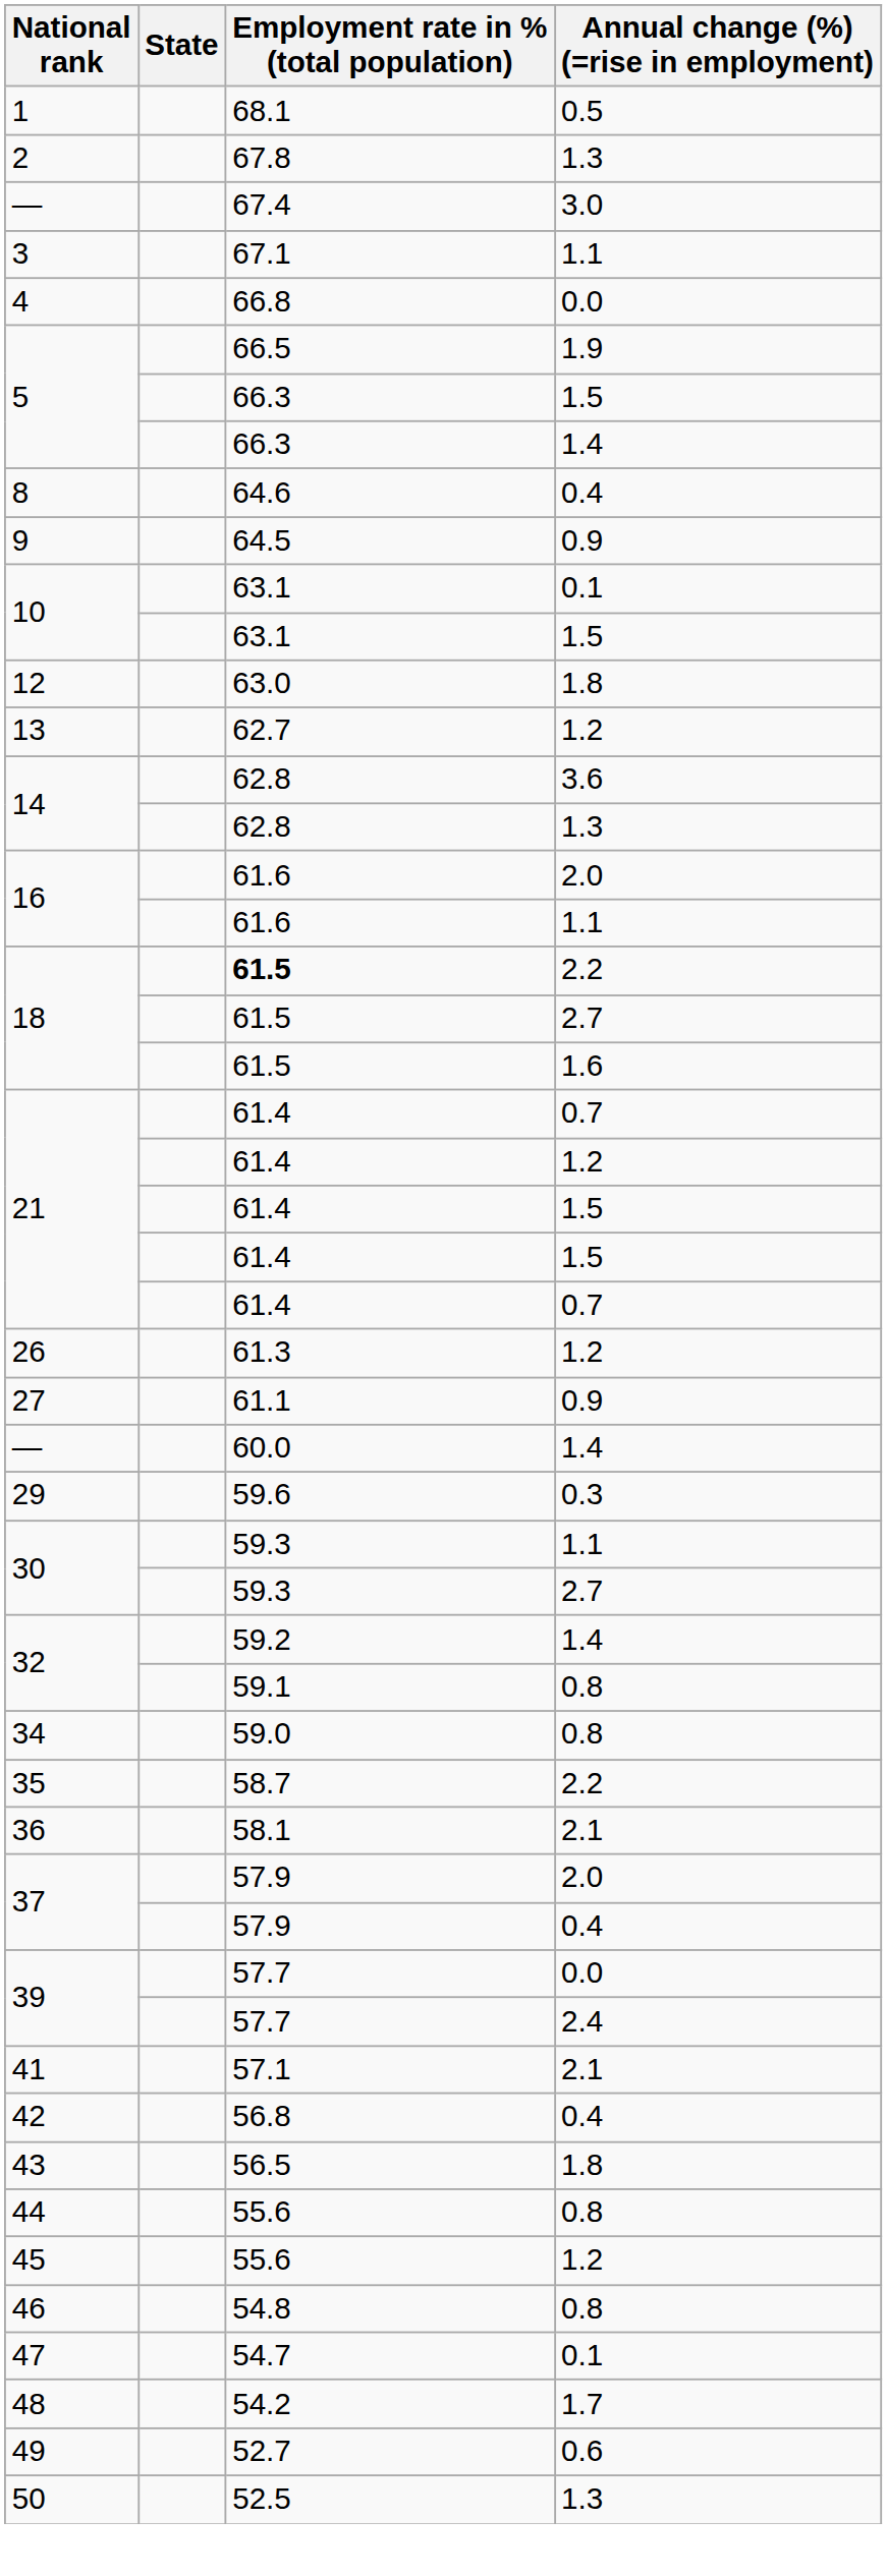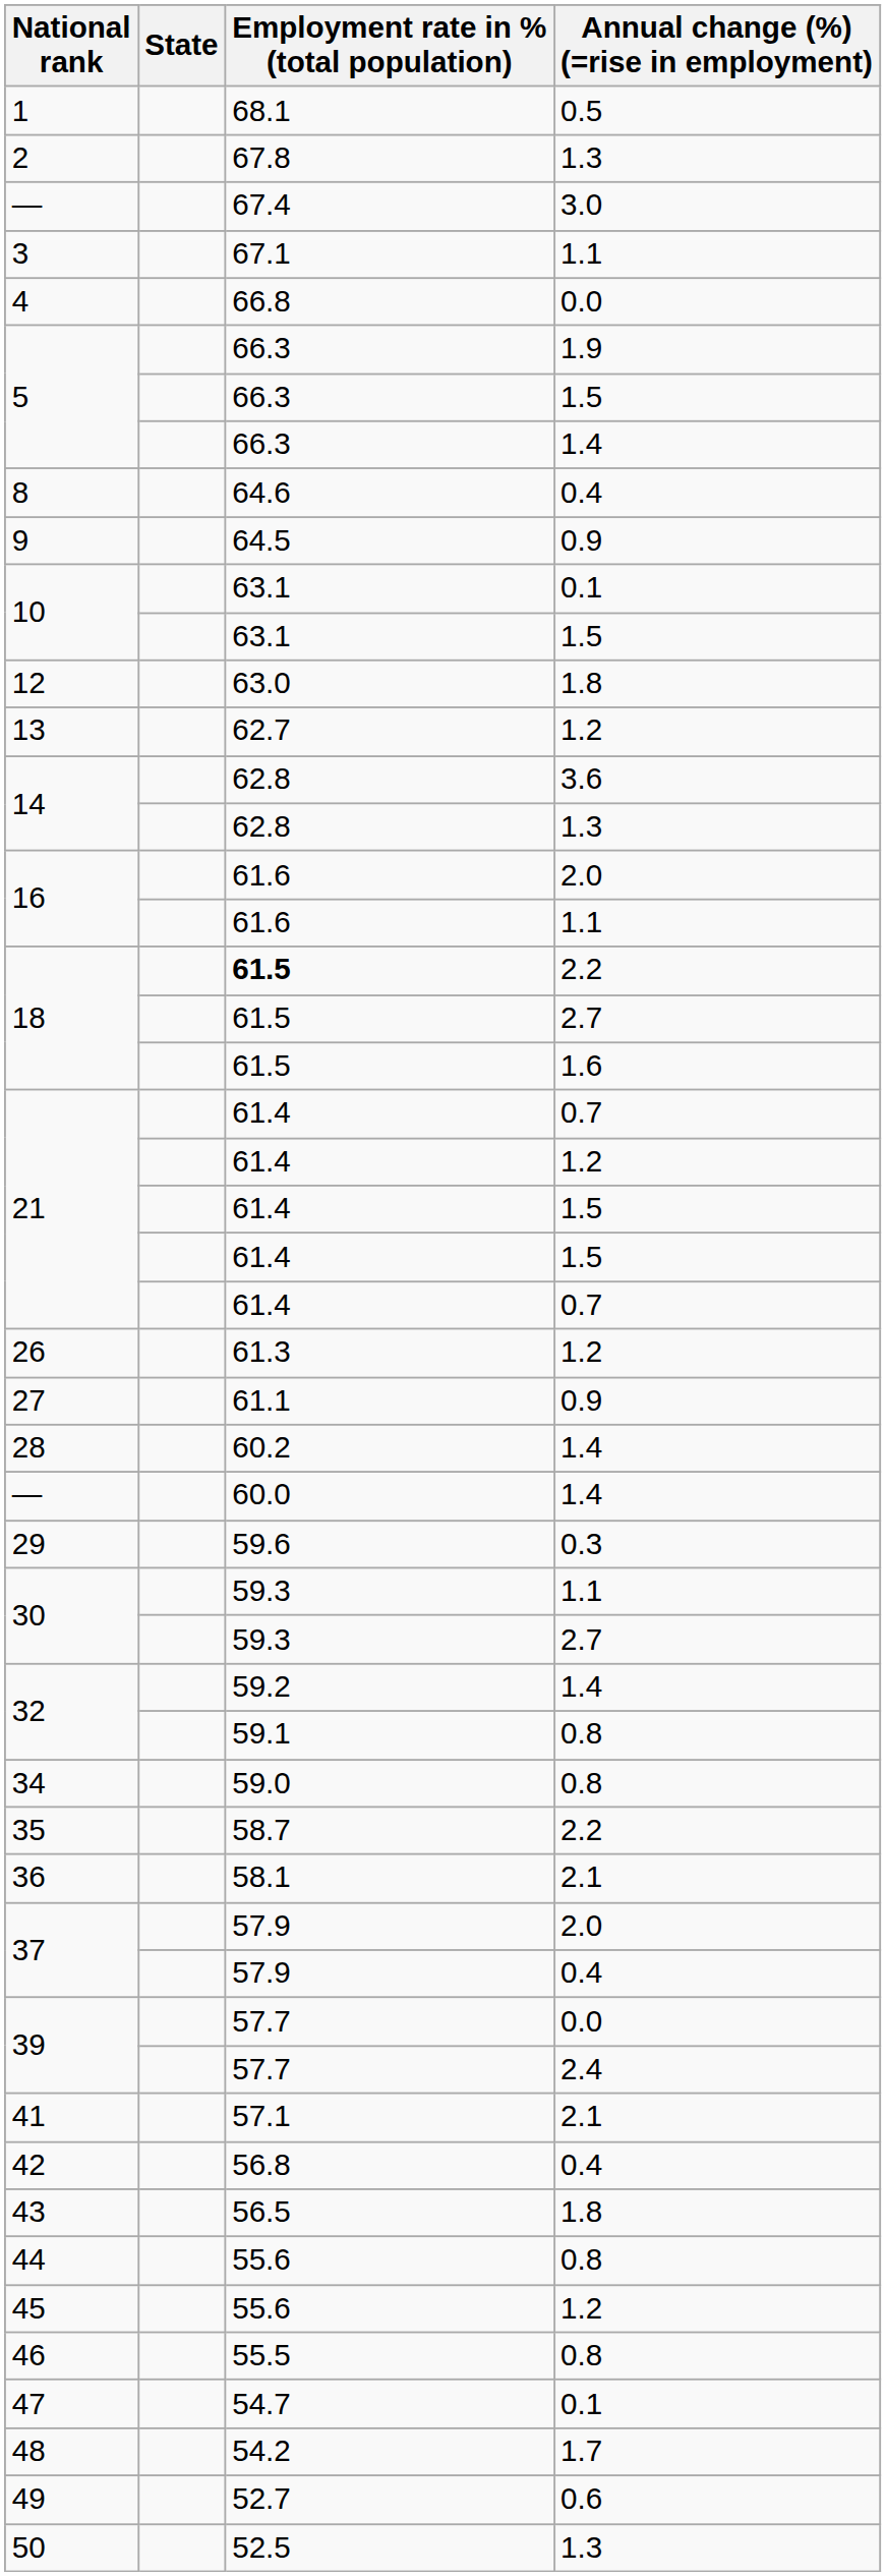5 / 1.9 | Employment rate in % (total population): 66.5 -> 66.3
+ row: 28 | 60.2 | 1.4
46 | Employment rate in % (total population): 54.8 -> 55.5
